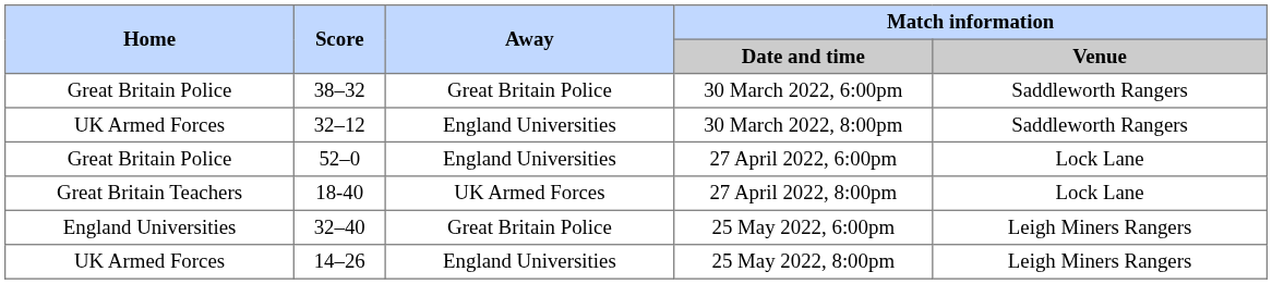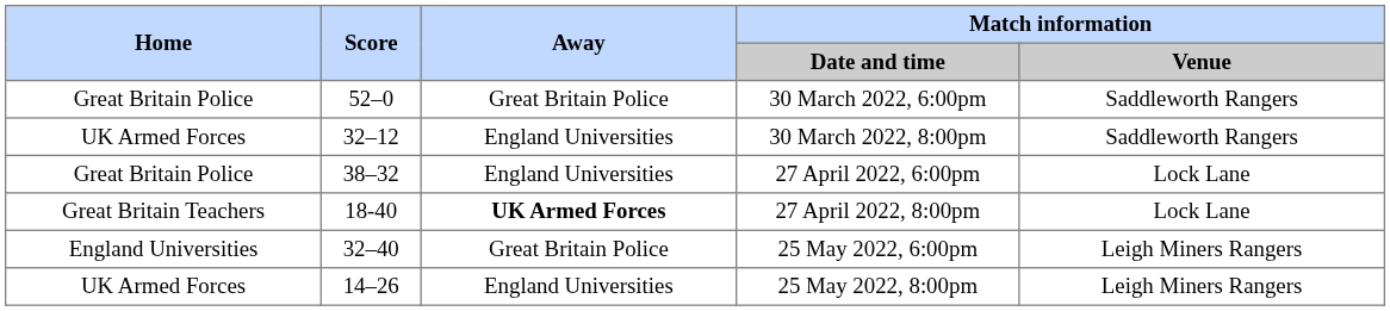30 March 2022, 6:00pm | Score: 38–32 -> 52–0
27 April 2022, 6:00pm | Score: 52–0 -> 38–32
27 April 2022, 8:00pm | Away: normal -> bold
